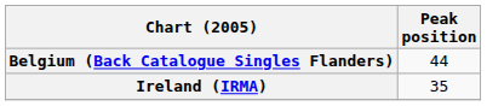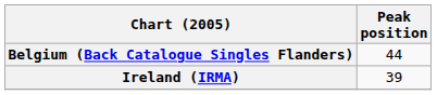Ireland (IRMA) | Peak position: 35 -> 39
